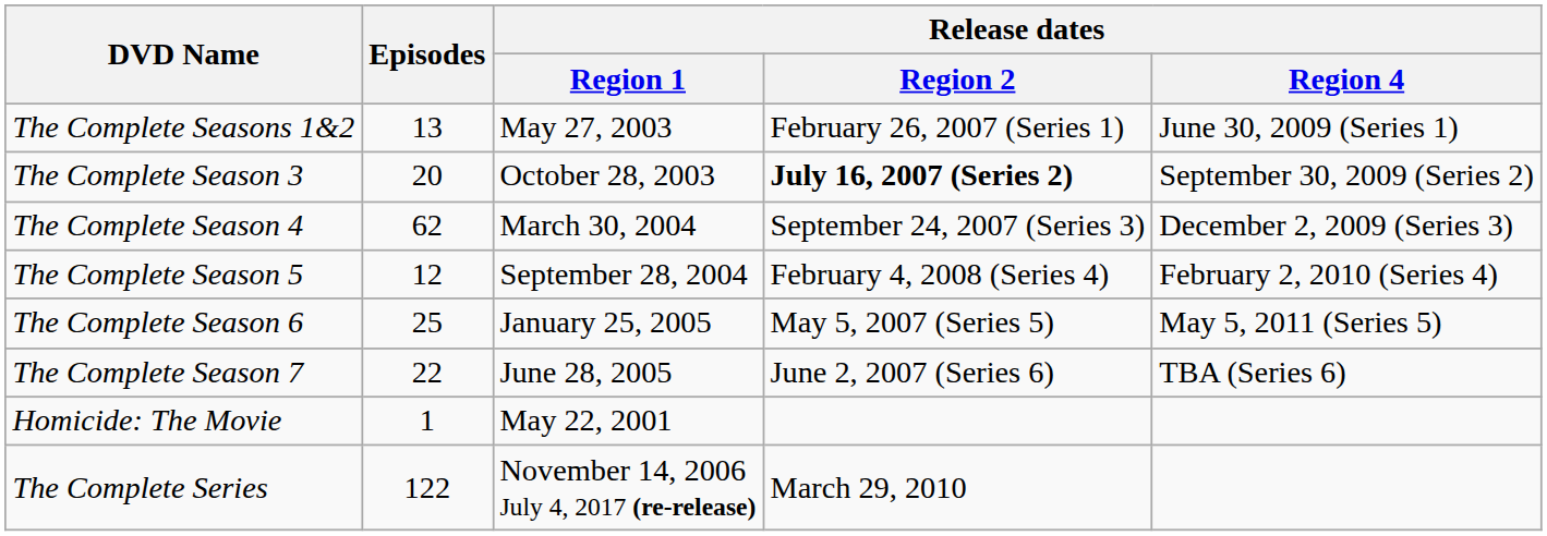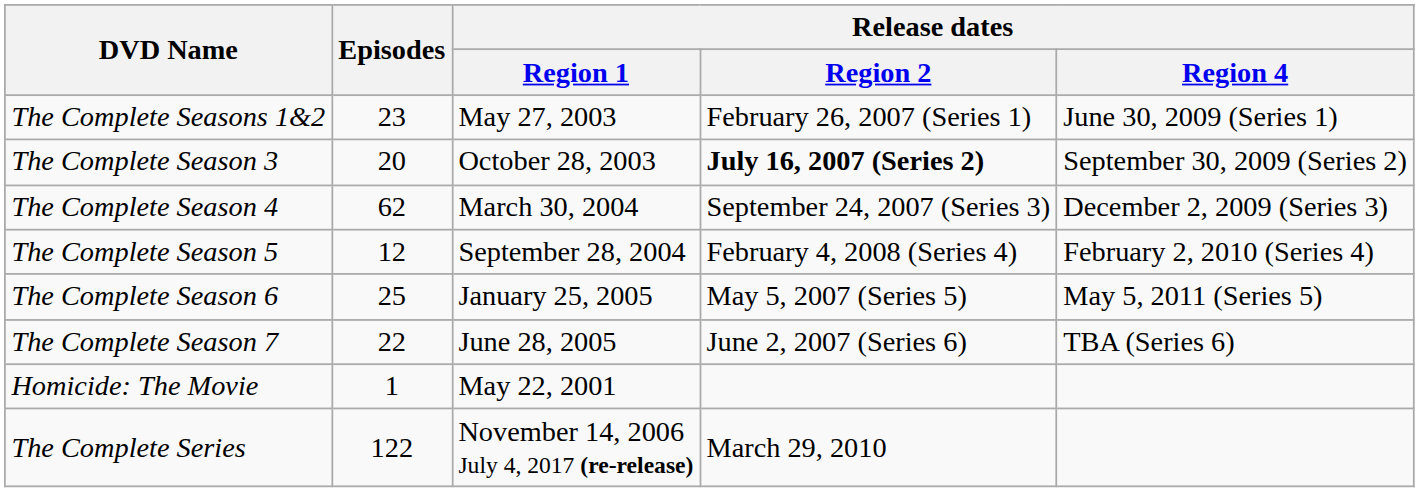The Complete Seasons 1&2 | Episodes: 13 -> 23
